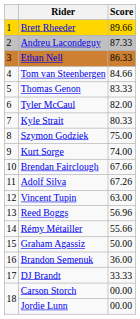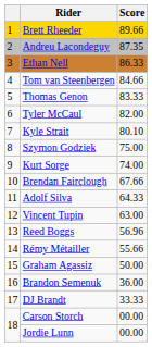Andreu Lacondeguy | Score: 87.33 -> 87.35
Kyle Strait | Score: 80.33 -> 80.10
Adolf Silva | Score: 67.26 -> 64.33
